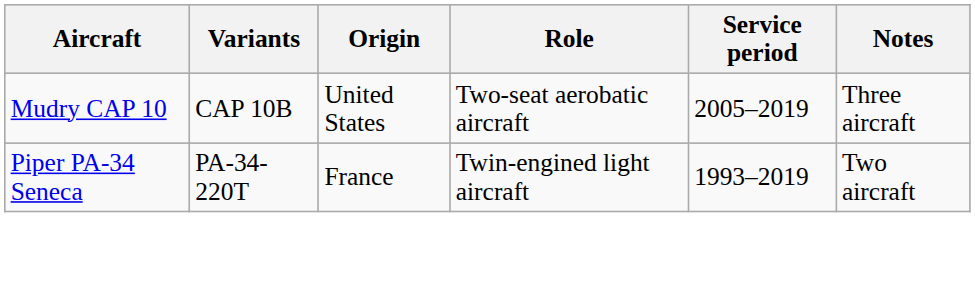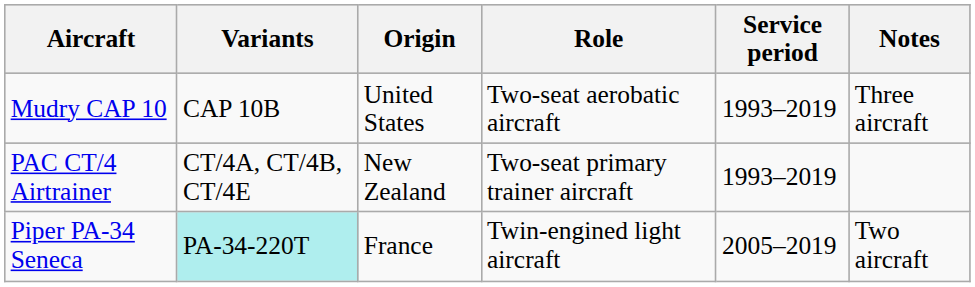Mudry CAP 10 | Service period: 2005–2019 -> 1993–2019
+ row: PAC CT/4 Airtrainer | CT/4A, CT/4B, CT/4E | New Zealand | Two-seat primary trainer aircraft | 1993–2019
Piper PA-34 Seneca | Variants: no background -> paleturquoise background
Piper PA-34 Seneca | Service period: 1993–2019 -> 2005–2019
